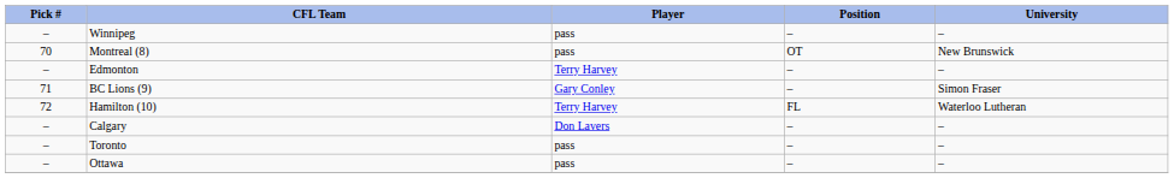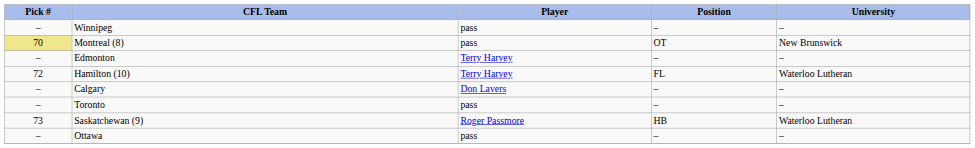Montreal (8) | Pick #: no background -> khaki background
- row: 71 | BC Lions (9) | Gary Conley | – | Simon Fraser
+ row: 73 | Saskatchewan (9) | Roger Passmore | HB | Waterloo Lutheran
